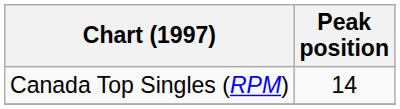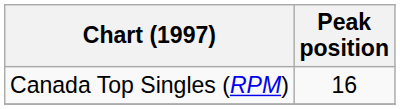Canada Top Singles (RPM) | Peak position: 14 -> 16
